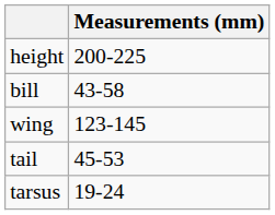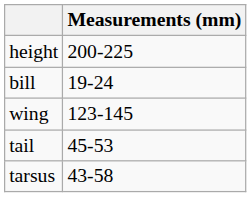bill | Measurements (mm): 43-58 -> 19-24
tarsus | Measurements (mm): 19-24 -> 43-58
